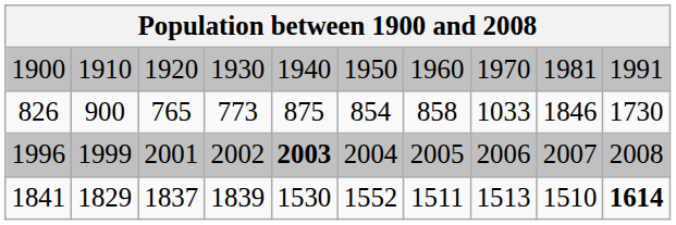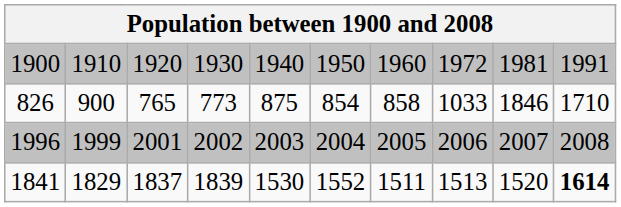1900 | column 8: 1970 -> 1972
826 | column 10: 1730 -> 1710
1996 | column 5: bold -> normal
1841 | column 9: 1510 -> 1520
